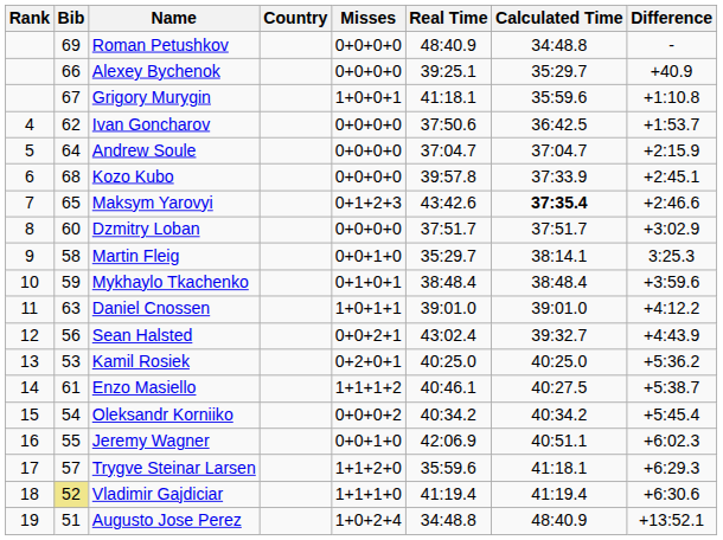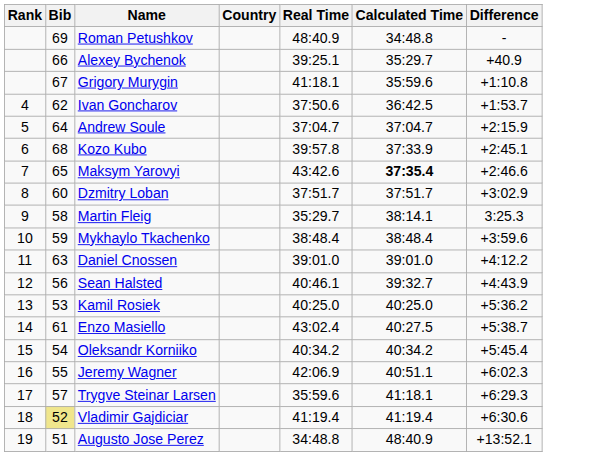- column: Misses | 0+0+0+0 | 0+0+0+0 | 1+0+0+1 | 0+0+0+0 | 0+0+0+0 | 0+0+0+0 | 0+1+2+3 | 0+0+0+0 | 0+0+1+0 | 0+1+0+1 | 1+0+1+1 | 0+0+2+1 | 0+2+0+1 | 1+1+1+2 | 0+0+0+2 | 0+0+1+0 | 1+1+2+0 | 1+1+1+0 | 1+0+2+4
Sean Halsted | Real Time: 43:02.4 -> 40:46.1
Enzo Masiello | Real Time: 40:46.1 -> 43:02.4
